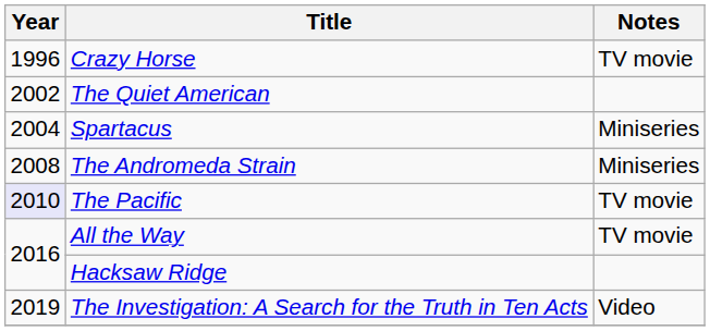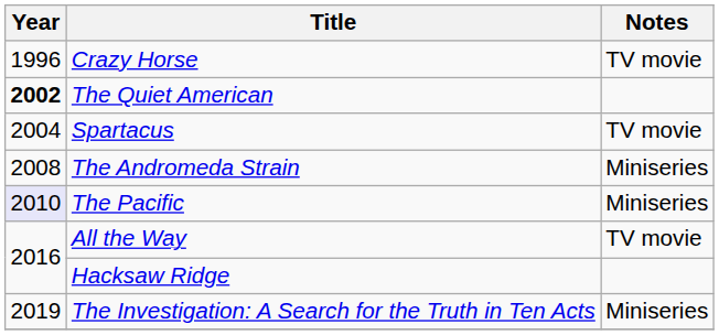The Quiet American | Year: normal -> bold
Spartacus | Notes: Miniseries -> TV movie
The Pacific | Notes: TV movie -> Miniseries
The Investigation: A Search for the Truth in Ten Acts | Notes: Video -> Miniseries
